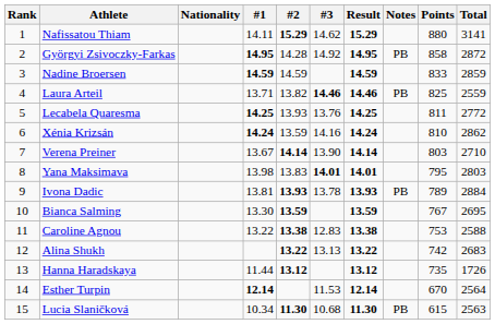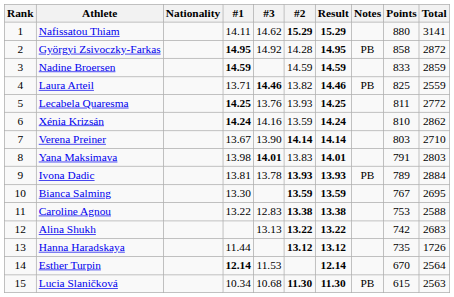columns swapped: #2 <-> #3
Yana Maksimava | Points: 795 -> 791
